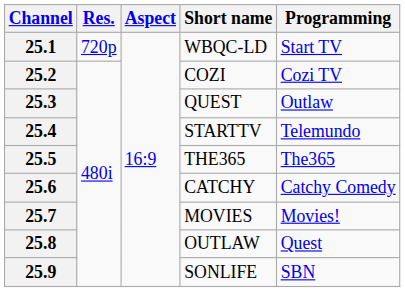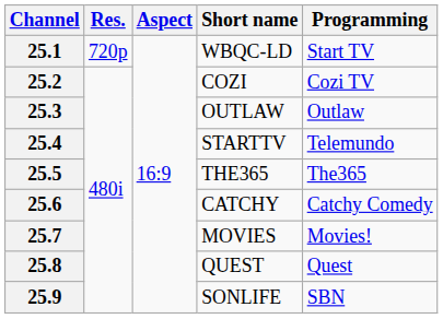25.3 | Short name: QUEST -> OUTLAW
25.8 | Short name: OUTLAW -> QUEST
